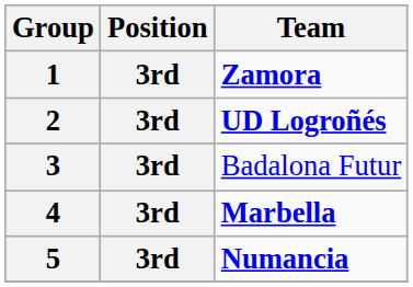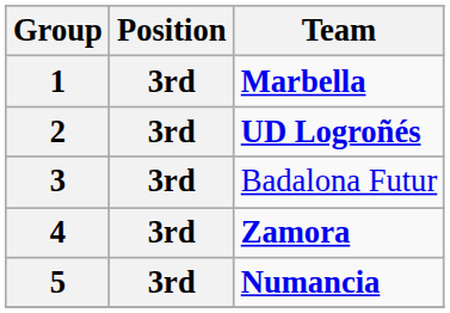1 | Team: Zamora -> Marbella
4 | Team: Marbella -> Zamora
